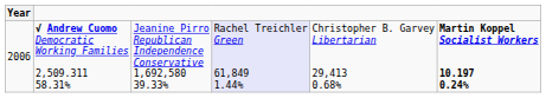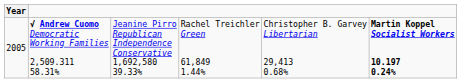√ Andrew Cuomo Democratic Working Families 2,509.311 58.31% | Year: 2006 -> 2005
√ Andrew Cuomo Democratic Working Families 2,509.311 58.31% | column 4: lavender background -> no background
